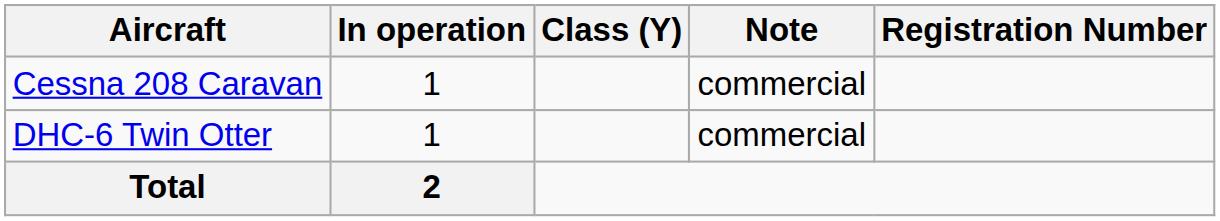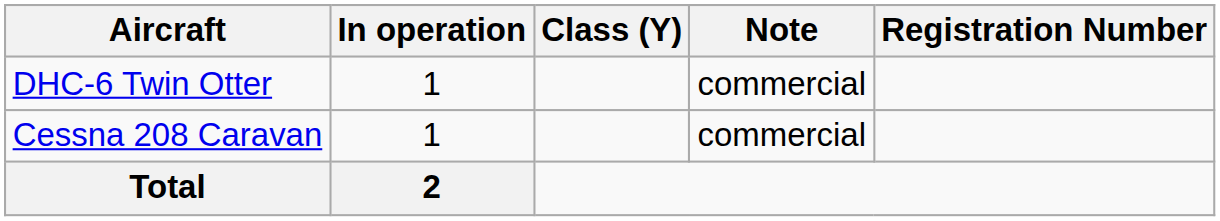rows swapped: Cessna 208 Caravan <-> DHC-6 Twin Otter
